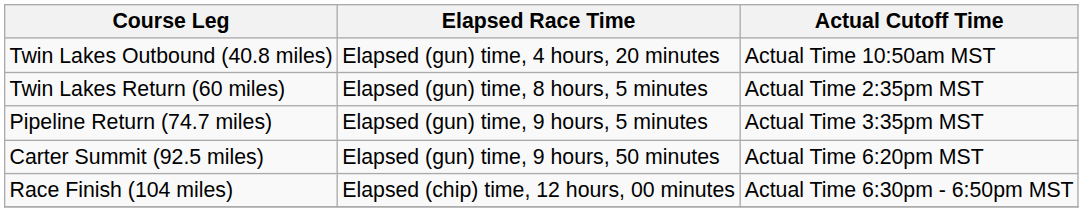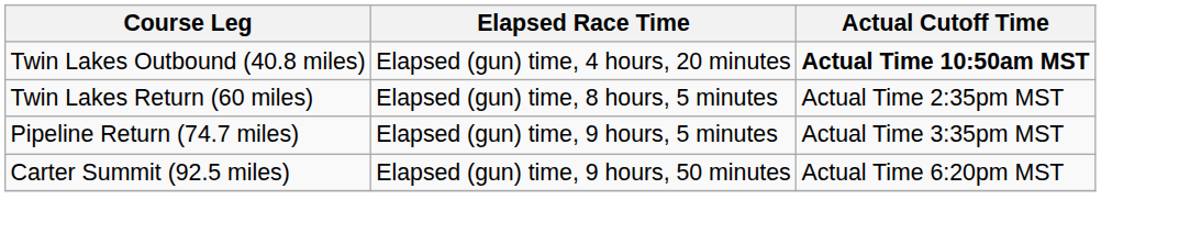Twin Lakes Outbound (40.8 miles) | Actual Cutoff Time: normal -> bold
- row: Race Finish (104 miles) | Elapsed (chip) time, 12 hours, 00 minutes | Actual Time 6:30pm - 6:50pm MST
